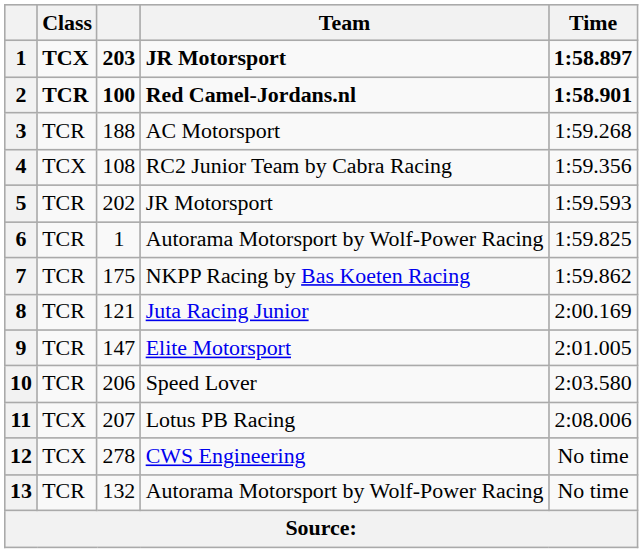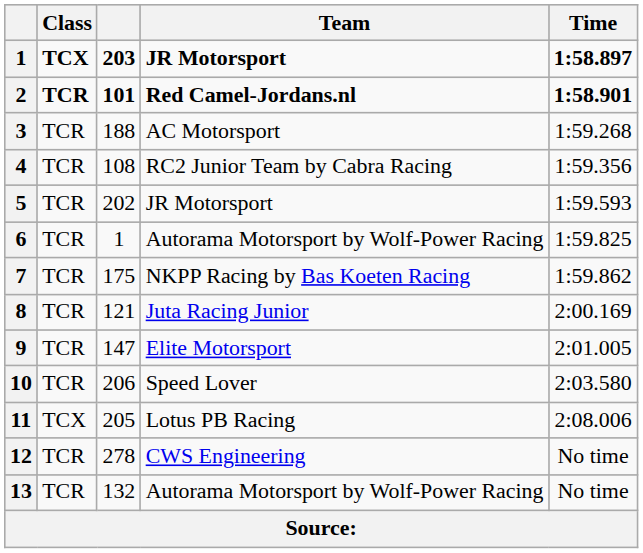2 | column 3: 100 -> 101
4 | Class: TCX -> TCR
11 | column 3: 207 -> 205
12 | Class: TCX -> TCR
